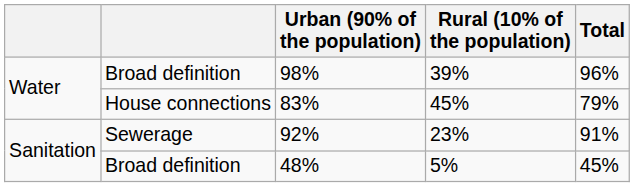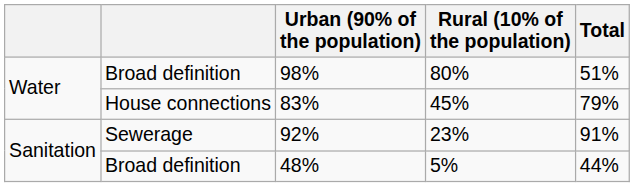98% | Rural (10% of the population): 39% -> 80%
98% | Total: 96% -> 51%
48% | Total: 45% -> 44%
